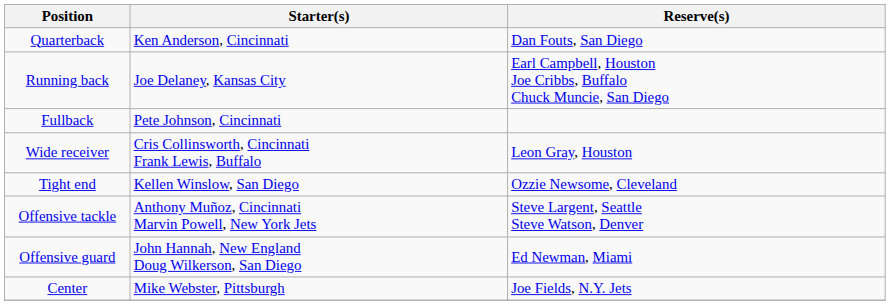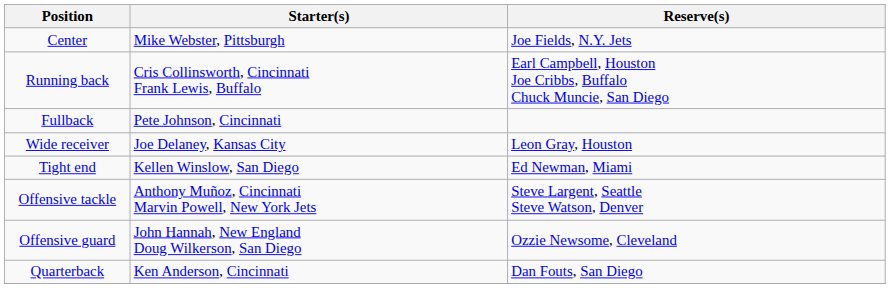rows swapped: Quarterback <-> Center
Running back | Starter(s): Joe Delaney, Kansas City -> Cris Collinsworth, Cincinnati Frank Lewis, Buffalo
Wide receiver | Starter(s): Cris Collinsworth, Cincinnati Frank Lewis, Buffalo -> Joe Delaney, Kansas City
Tight end | Reserve(s): Ozzie Newsome, Cleveland -> Ed Newman, Miami
Offensive guard | Reserve(s): Ed Newman, Miami -> Ozzie Newsome, Cleveland
